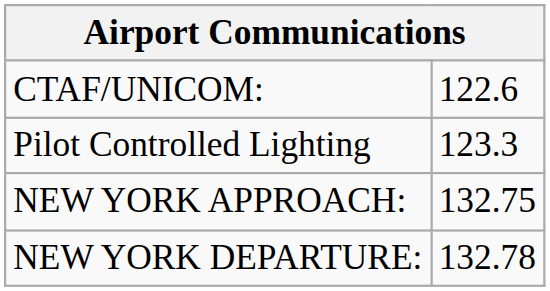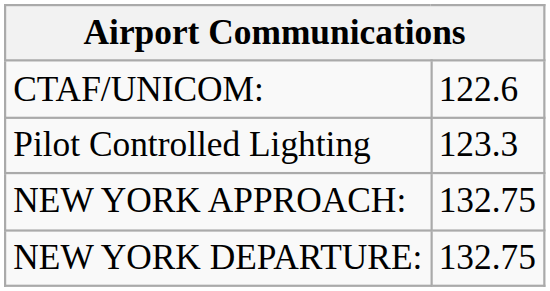NEW YORK DEPARTURE: | column 2: 132.78 -> 132.75
